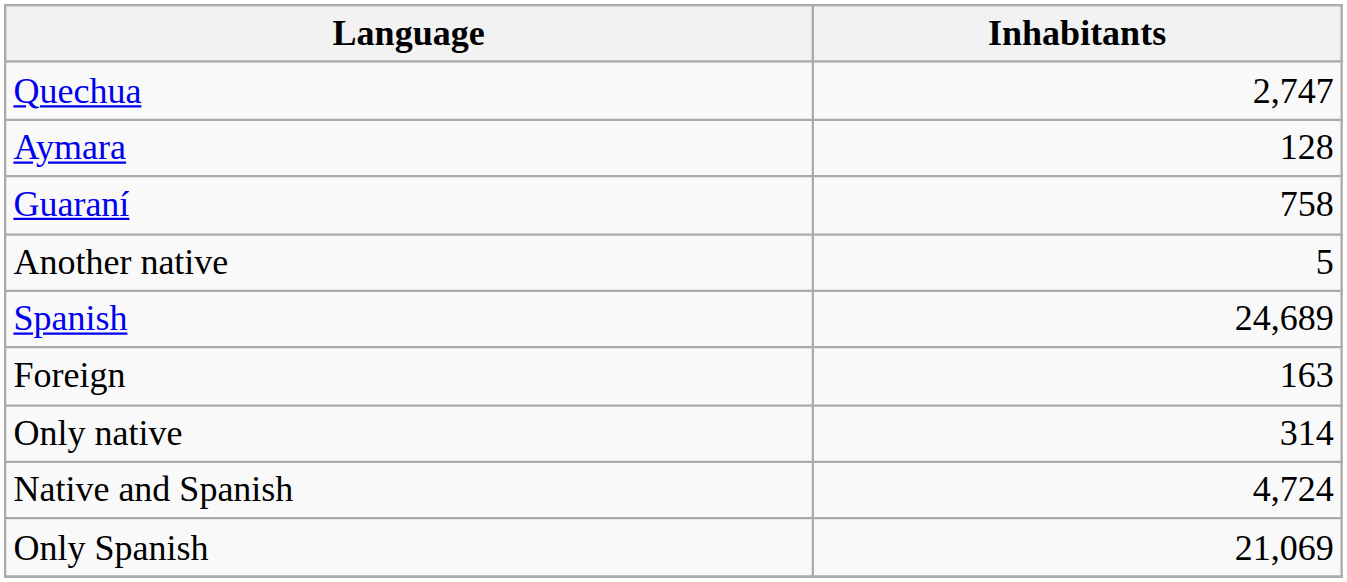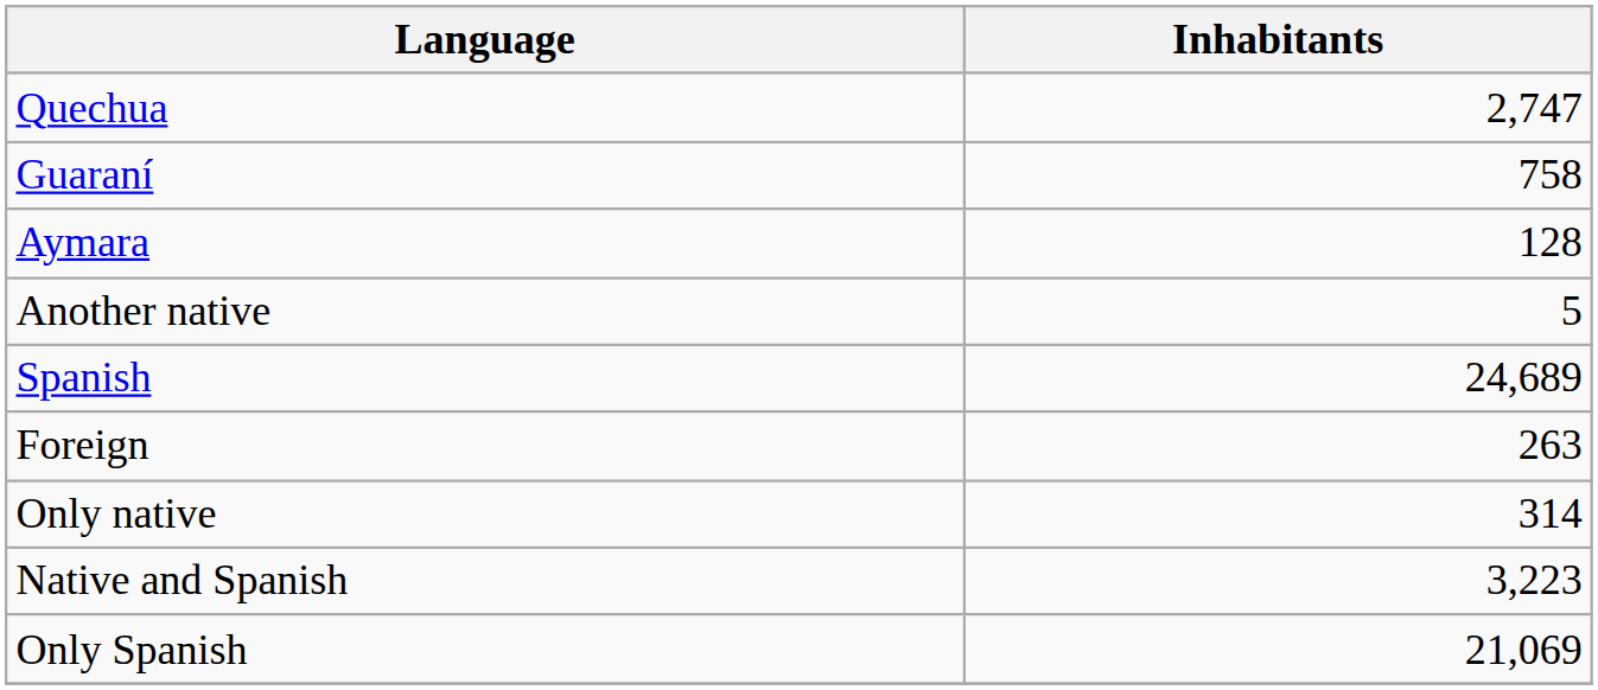rows swapped: Aymara <-> Guaraní
Foreign | Inhabitants: 163 -> 263
Native and Spanish | Inhabitants: 4,724 -> 3,223
